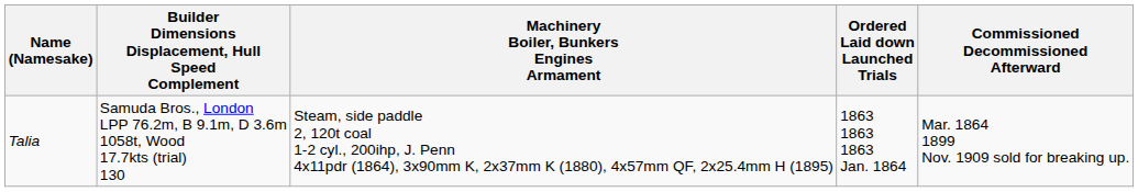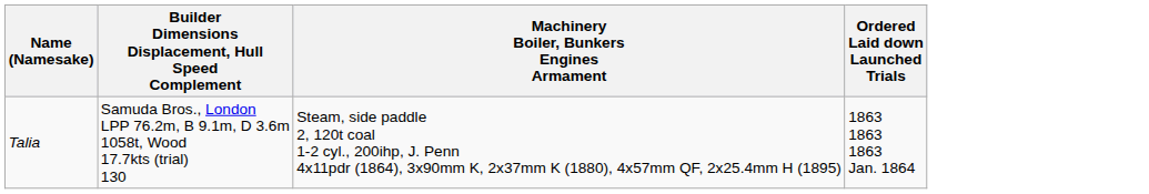- column: Commissioned Decommissioned Afterward | Mar. 1864 1899 Nov. 1909 sold for breaking up.
